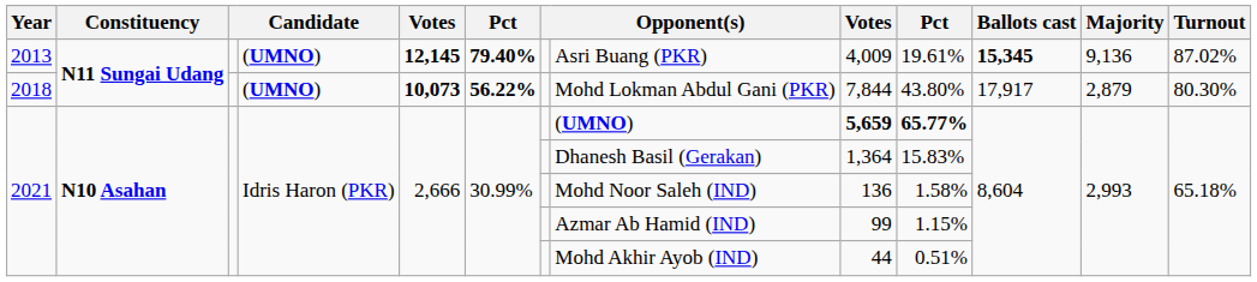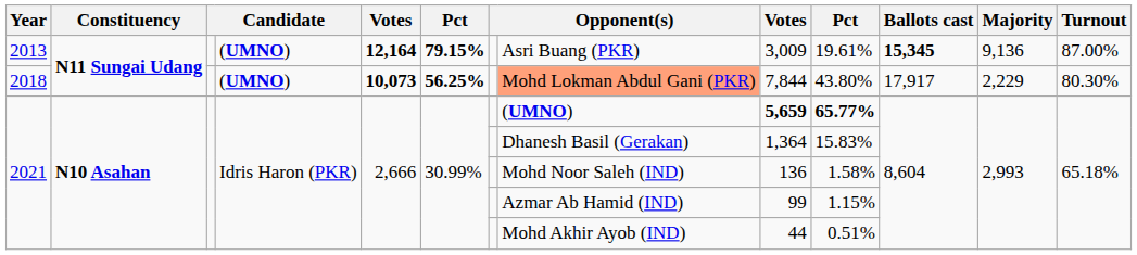2013 | column 5: 12,145 -> 12,164
2013 | column 6: 79.40% -> 79.15%
2013 | column 9: 4,009 -> 3,009
2013 | Turnout: 87.02% -> 87.00%
2018 | column 6: 56.22% -> 56.25%
2018 | column 8: no background -> lightsalmon background
2018 | Majority: 2,879 -> 2,229
